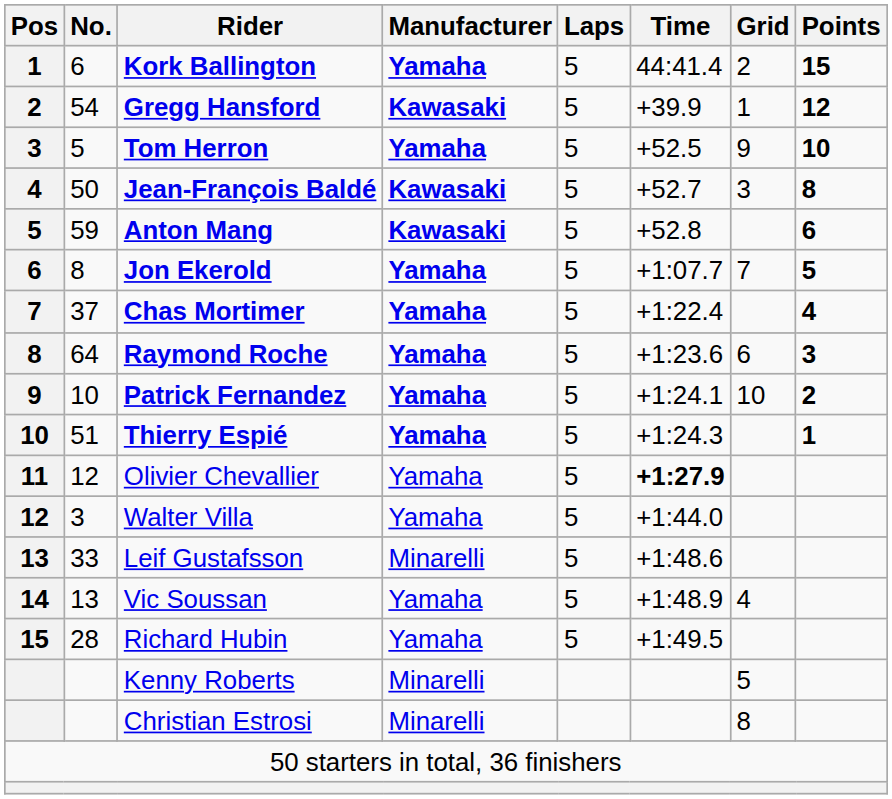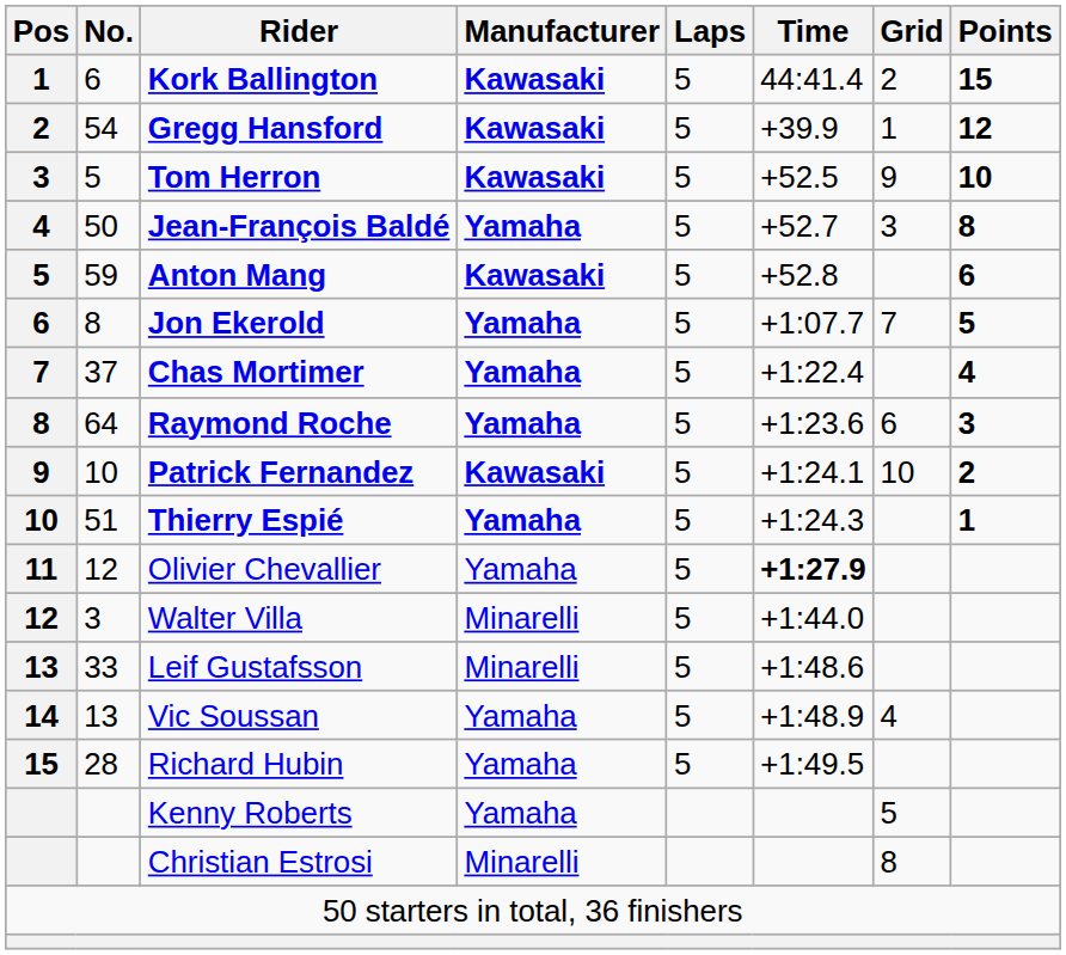Kork Ballington | Manufacturer: Yamaha -> Kawasaki
Tom Herron | Manufacturer: Yamaha -> Kawasaki
Jean-François Baldé | Manufacturer: Kawasaki -> Yamaha
Patrick Fernandez | Manufacturer: Yamaha -> Kawasaki
Walter Villa | Manufacturer: Yamaha -> Minarelli
Kenny Roberts | Manufacturer: Minarelli -> Yamaha
